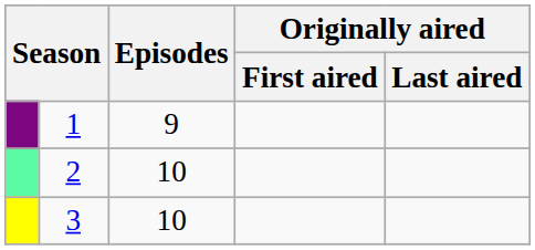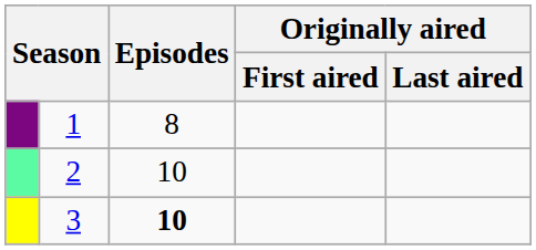1 | Episodes: 9 -> 8
3 | Episodes: normal -> bold
